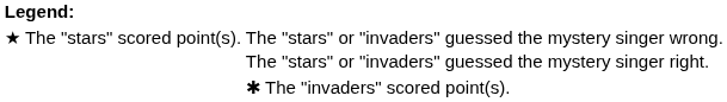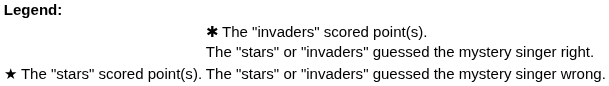rows swapped: ✱ The "invaders" scored point(s). <-> The "stars" or "invaders" guessed the mystery singer wrong.
